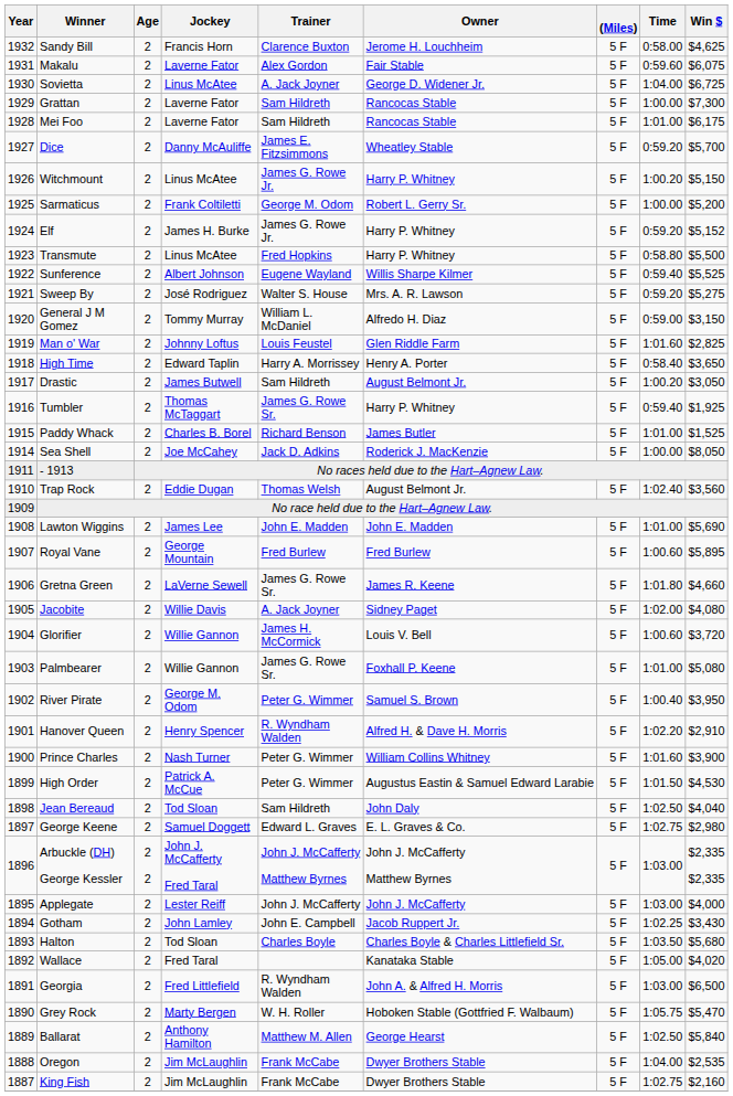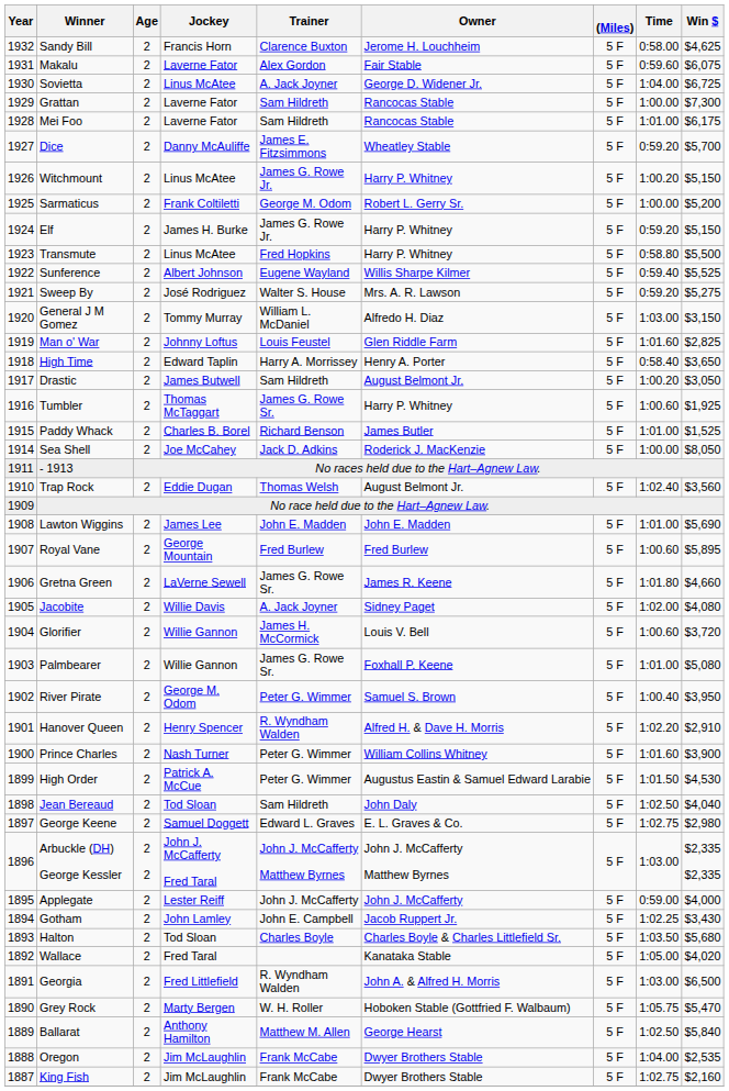Elf | Win $: $5,152 -> $5,150
General J M Gomez | Time: 0:59.00 -> 1:03.00
Tumbler | Time: 0:59.40 -> 1:00.60
Applegate | Time: 1:03.00 -> 0:59.00
